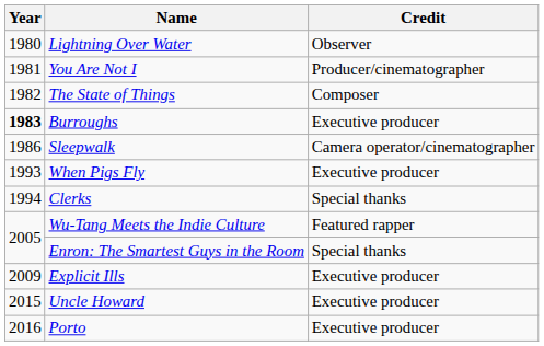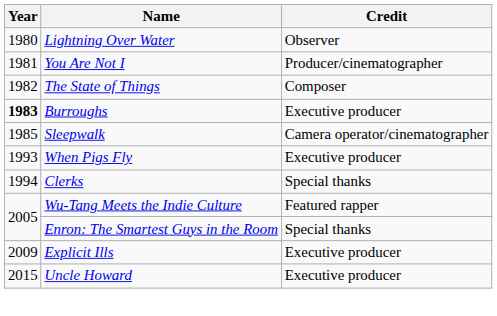Sleepwalk | Year: 1986 -> 1985
- row: 2016 | Porto | Executive producer
